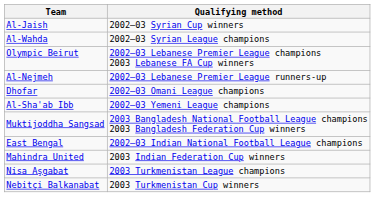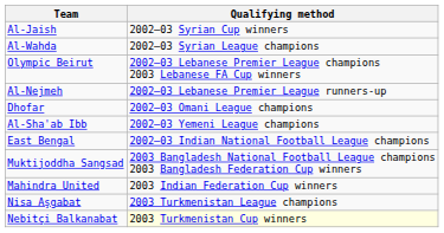rows swapped: Muktijoddha Sangsad <-> East Bengal
Nebitçi Balkanabat | Qualifying method: no background -> lightyellow background
